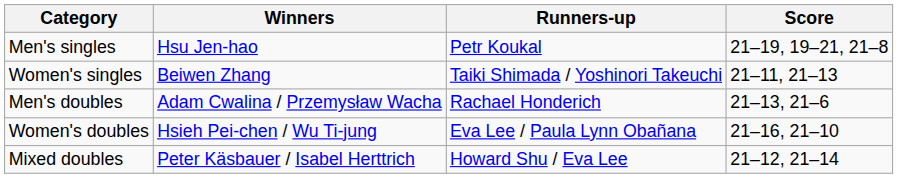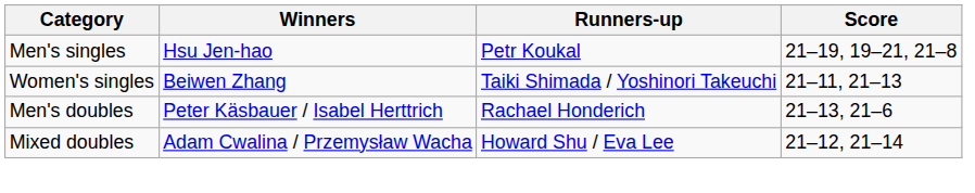Men's doubles | Winners: Adam Cwalina / Przemysław Wacha -> Peter Käsbauer / Isabel Herttrich
- row: Women's doubles | Hsieh Pei-chen / Wu Ti-jung | Eva Lee / Paula Lynn Obañana | 21–16, 21–10
Mixed doubles | Winners: Peter Käsbauer / Isabel Herttrich -> Adam Cwalina / Przemysław Wacha
